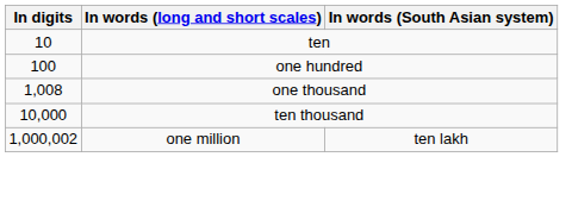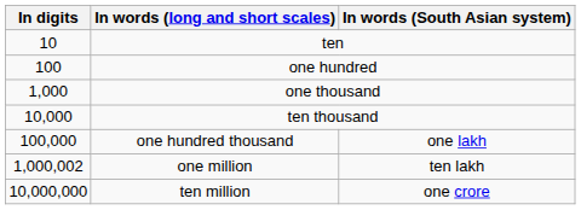one thousand | In digits: 1,008 -> 1,000
+ row: 100,000 | one hundred thousand | one lakh
+ row: 10,000,000 | ten million | one crore
